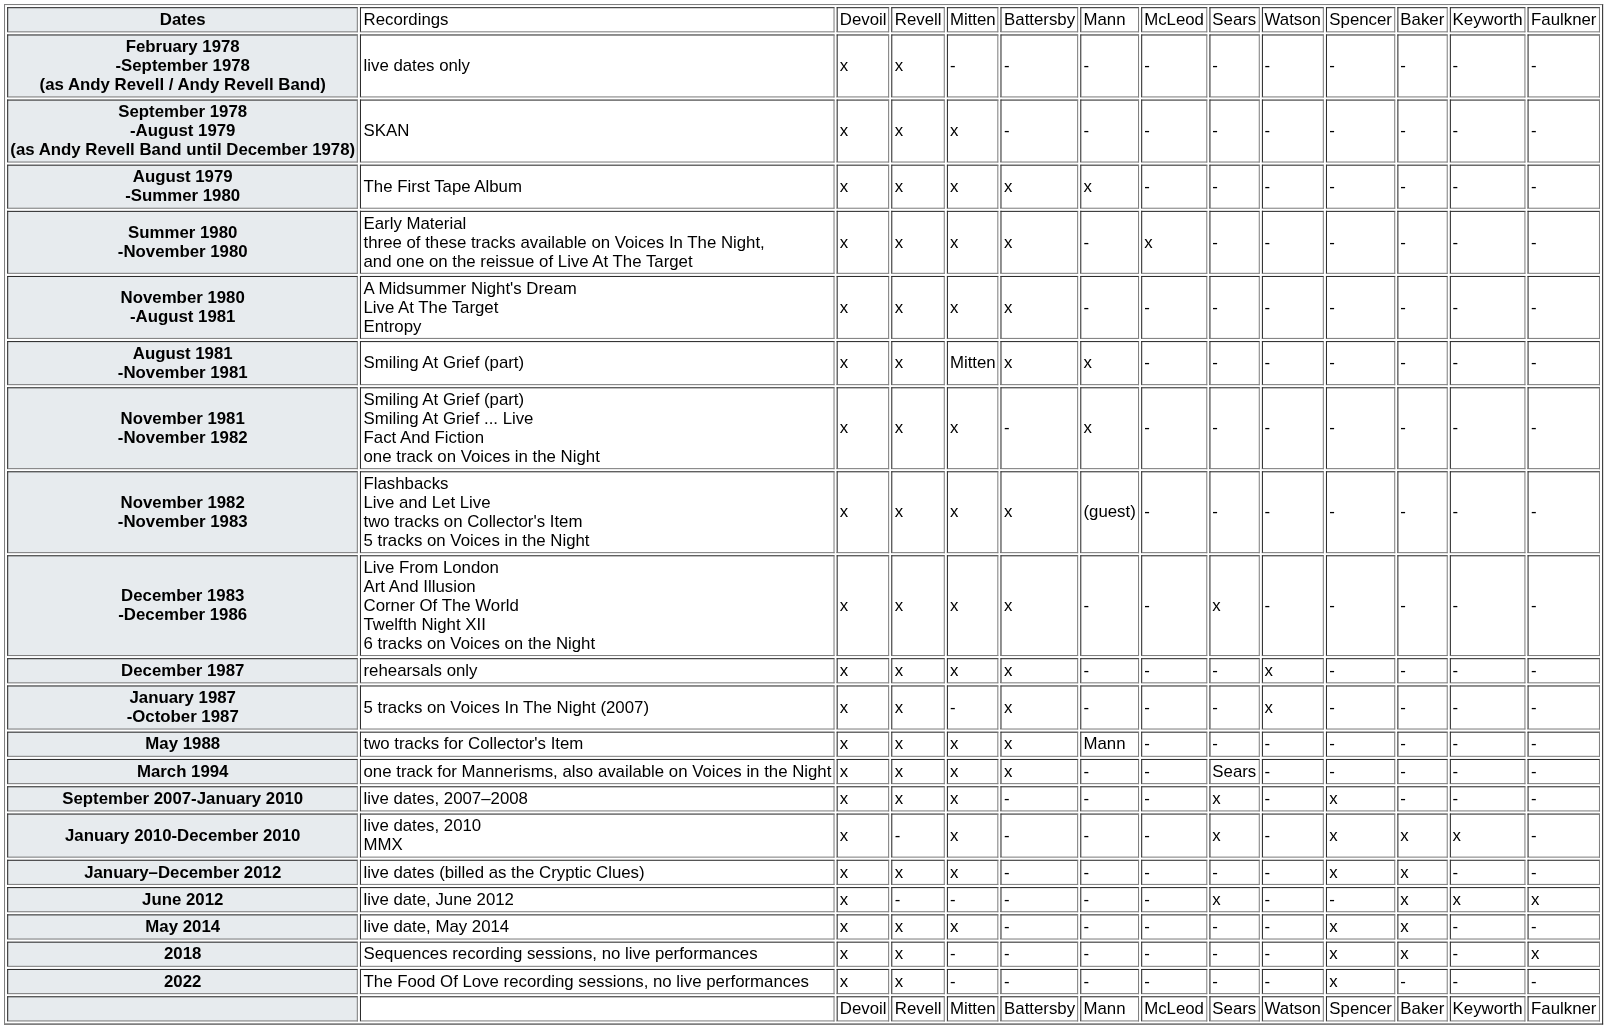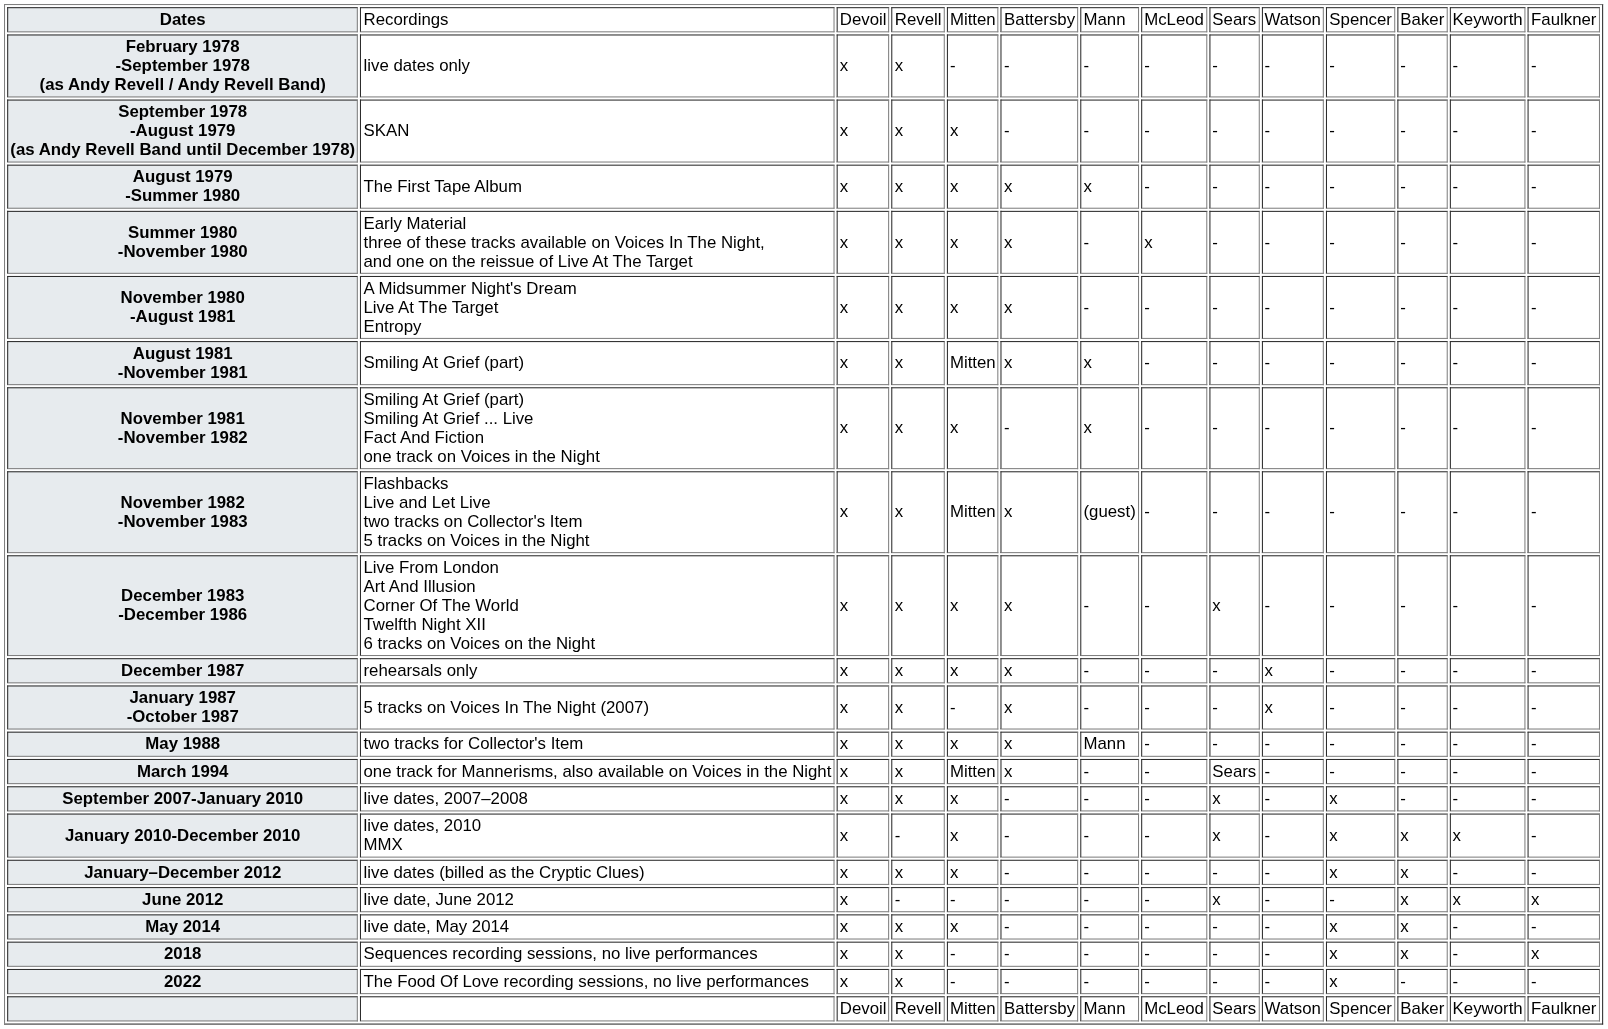November 1982 -November 1983 | column 5: x -> Mitten
March 1994 | column 5: x -> Mitten
